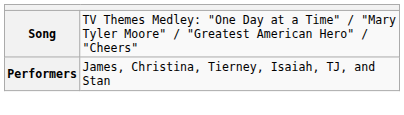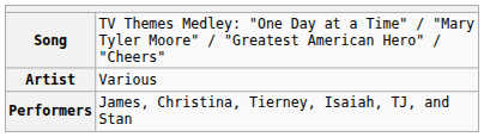+ row: Artist | Various
